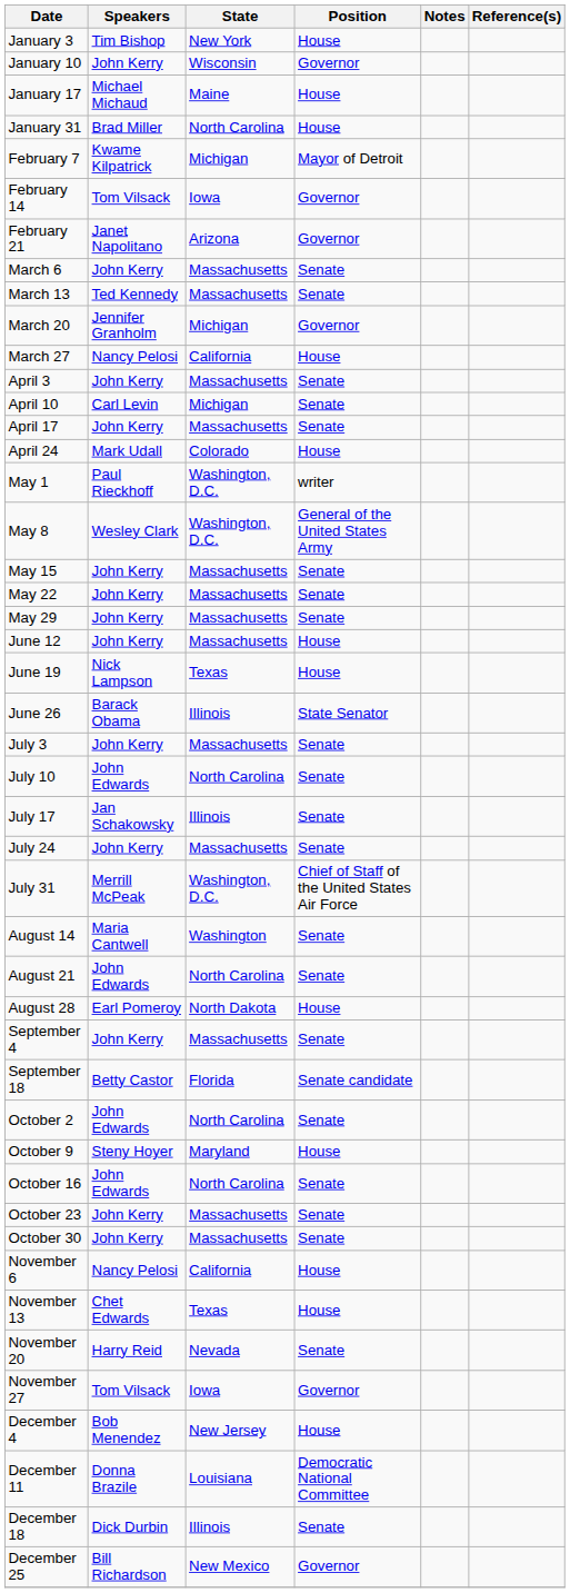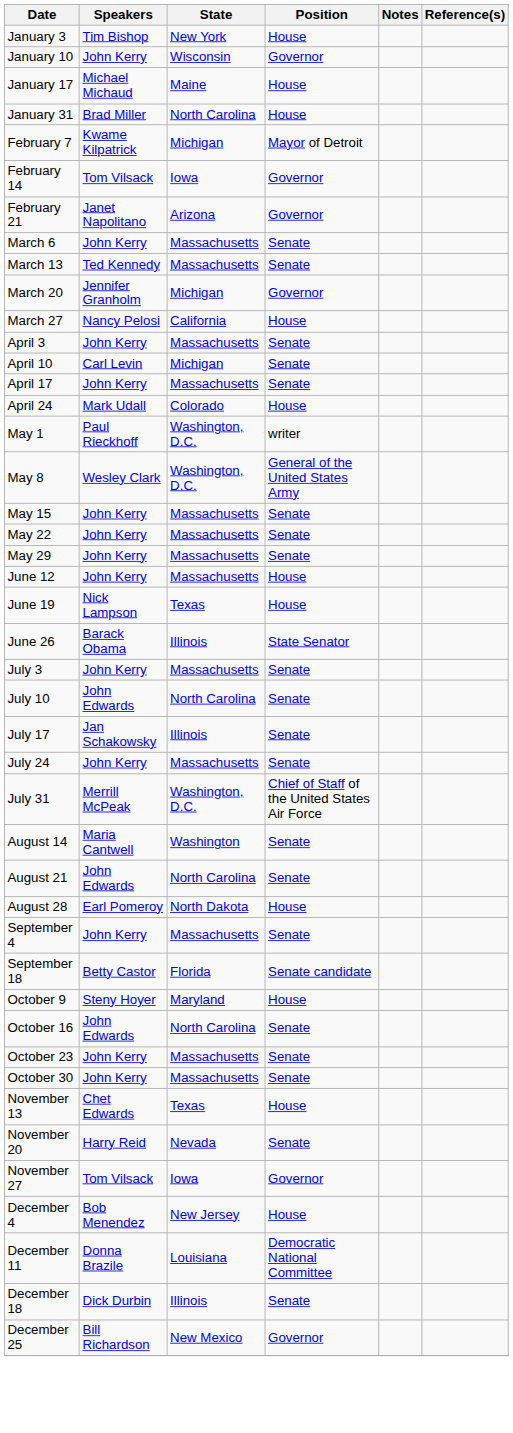- row: October 2 | John Edwards | North Carolina | Senate
- row: November 6 | Nancy Pelosi | California | House
